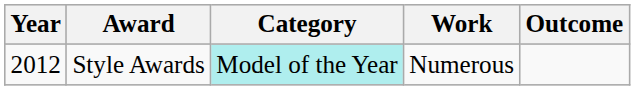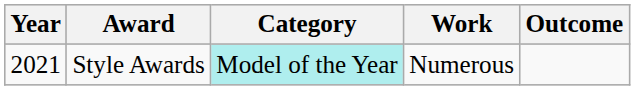Style Awards | Year: 2012 -> 2021
